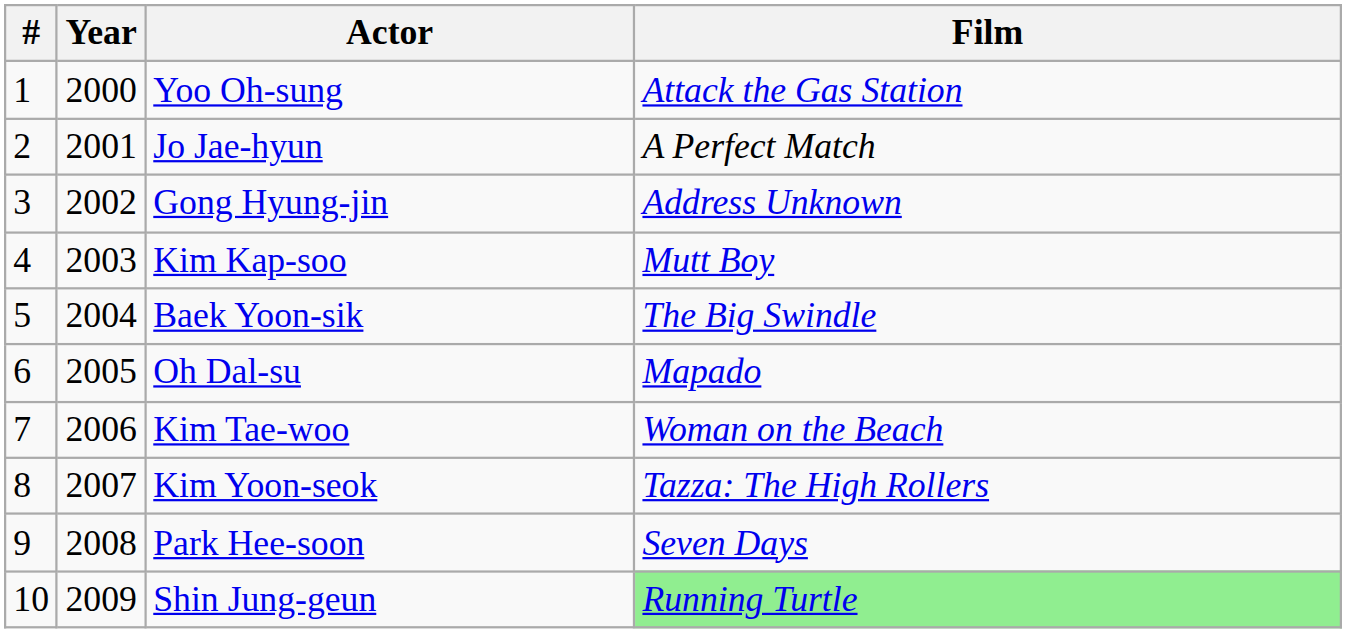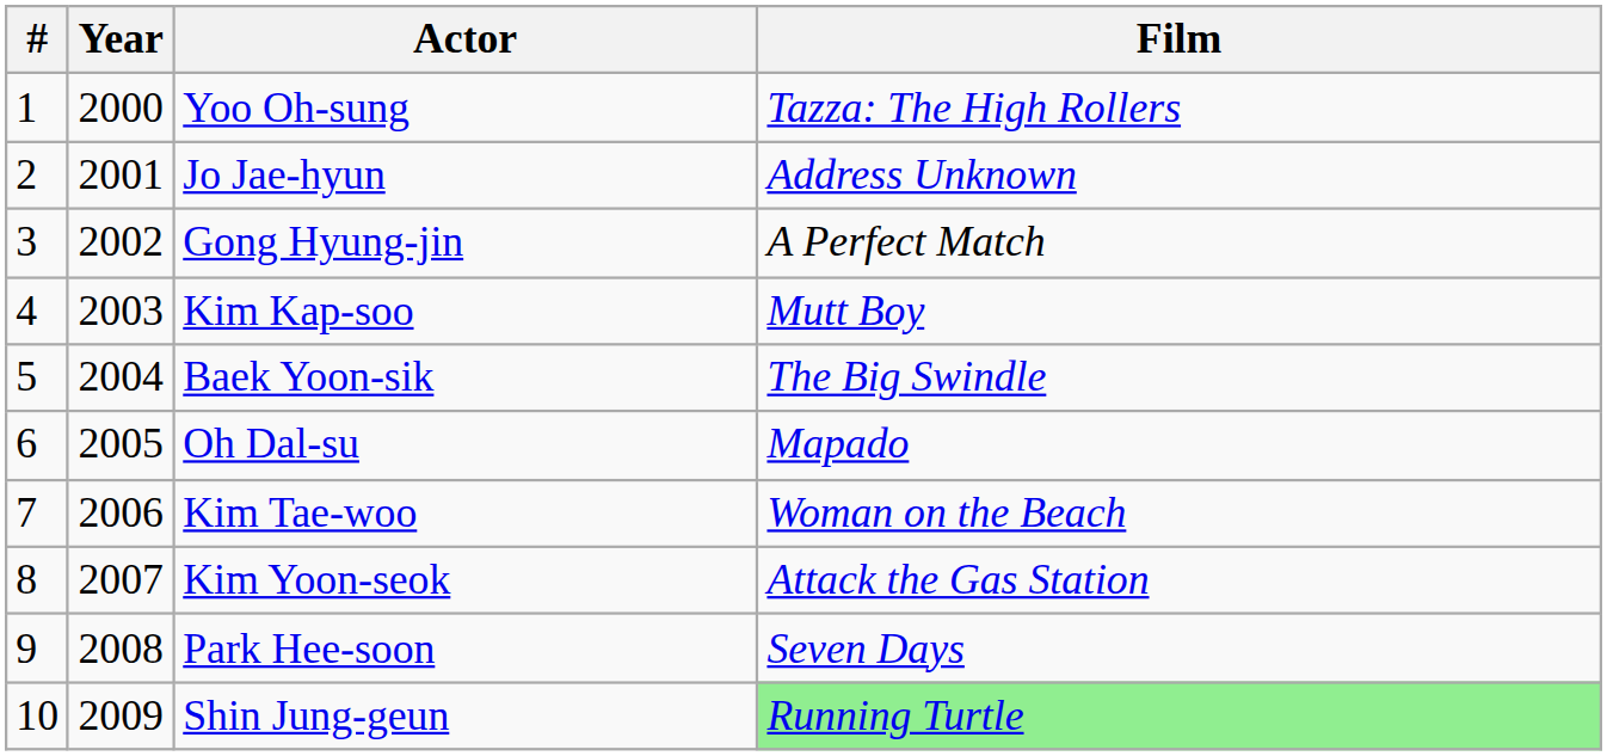Yoo Oh-sung | Film: Attack the Gas Station -> Tazza: The High Rollers
Jo Jae-hyun | Film: A Perfect Match -> Address Unknown
Gong Hyung-jin | Film: Address Unknown -> A Perfect Match
Kim Yoon-seok | Film: Tazza: The High Rollers -> Attack the Gas Station
